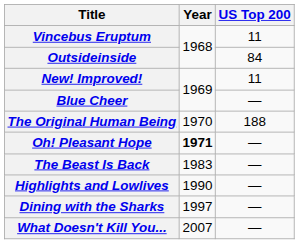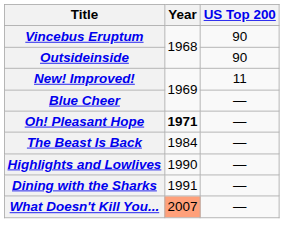Vincebus Eruptum | US Top 200: 11 -> 90
Outsideinside | US Top 200: 84 -> 90
- row: The Original Human Being | 1970 | 188
The Beast Is Back | Year: 1983 -> 1984
Dining with the Sharks | Year: 1997 -> 1991
What Doesn't Kill You... | Year: no background -> lightsalmon background
